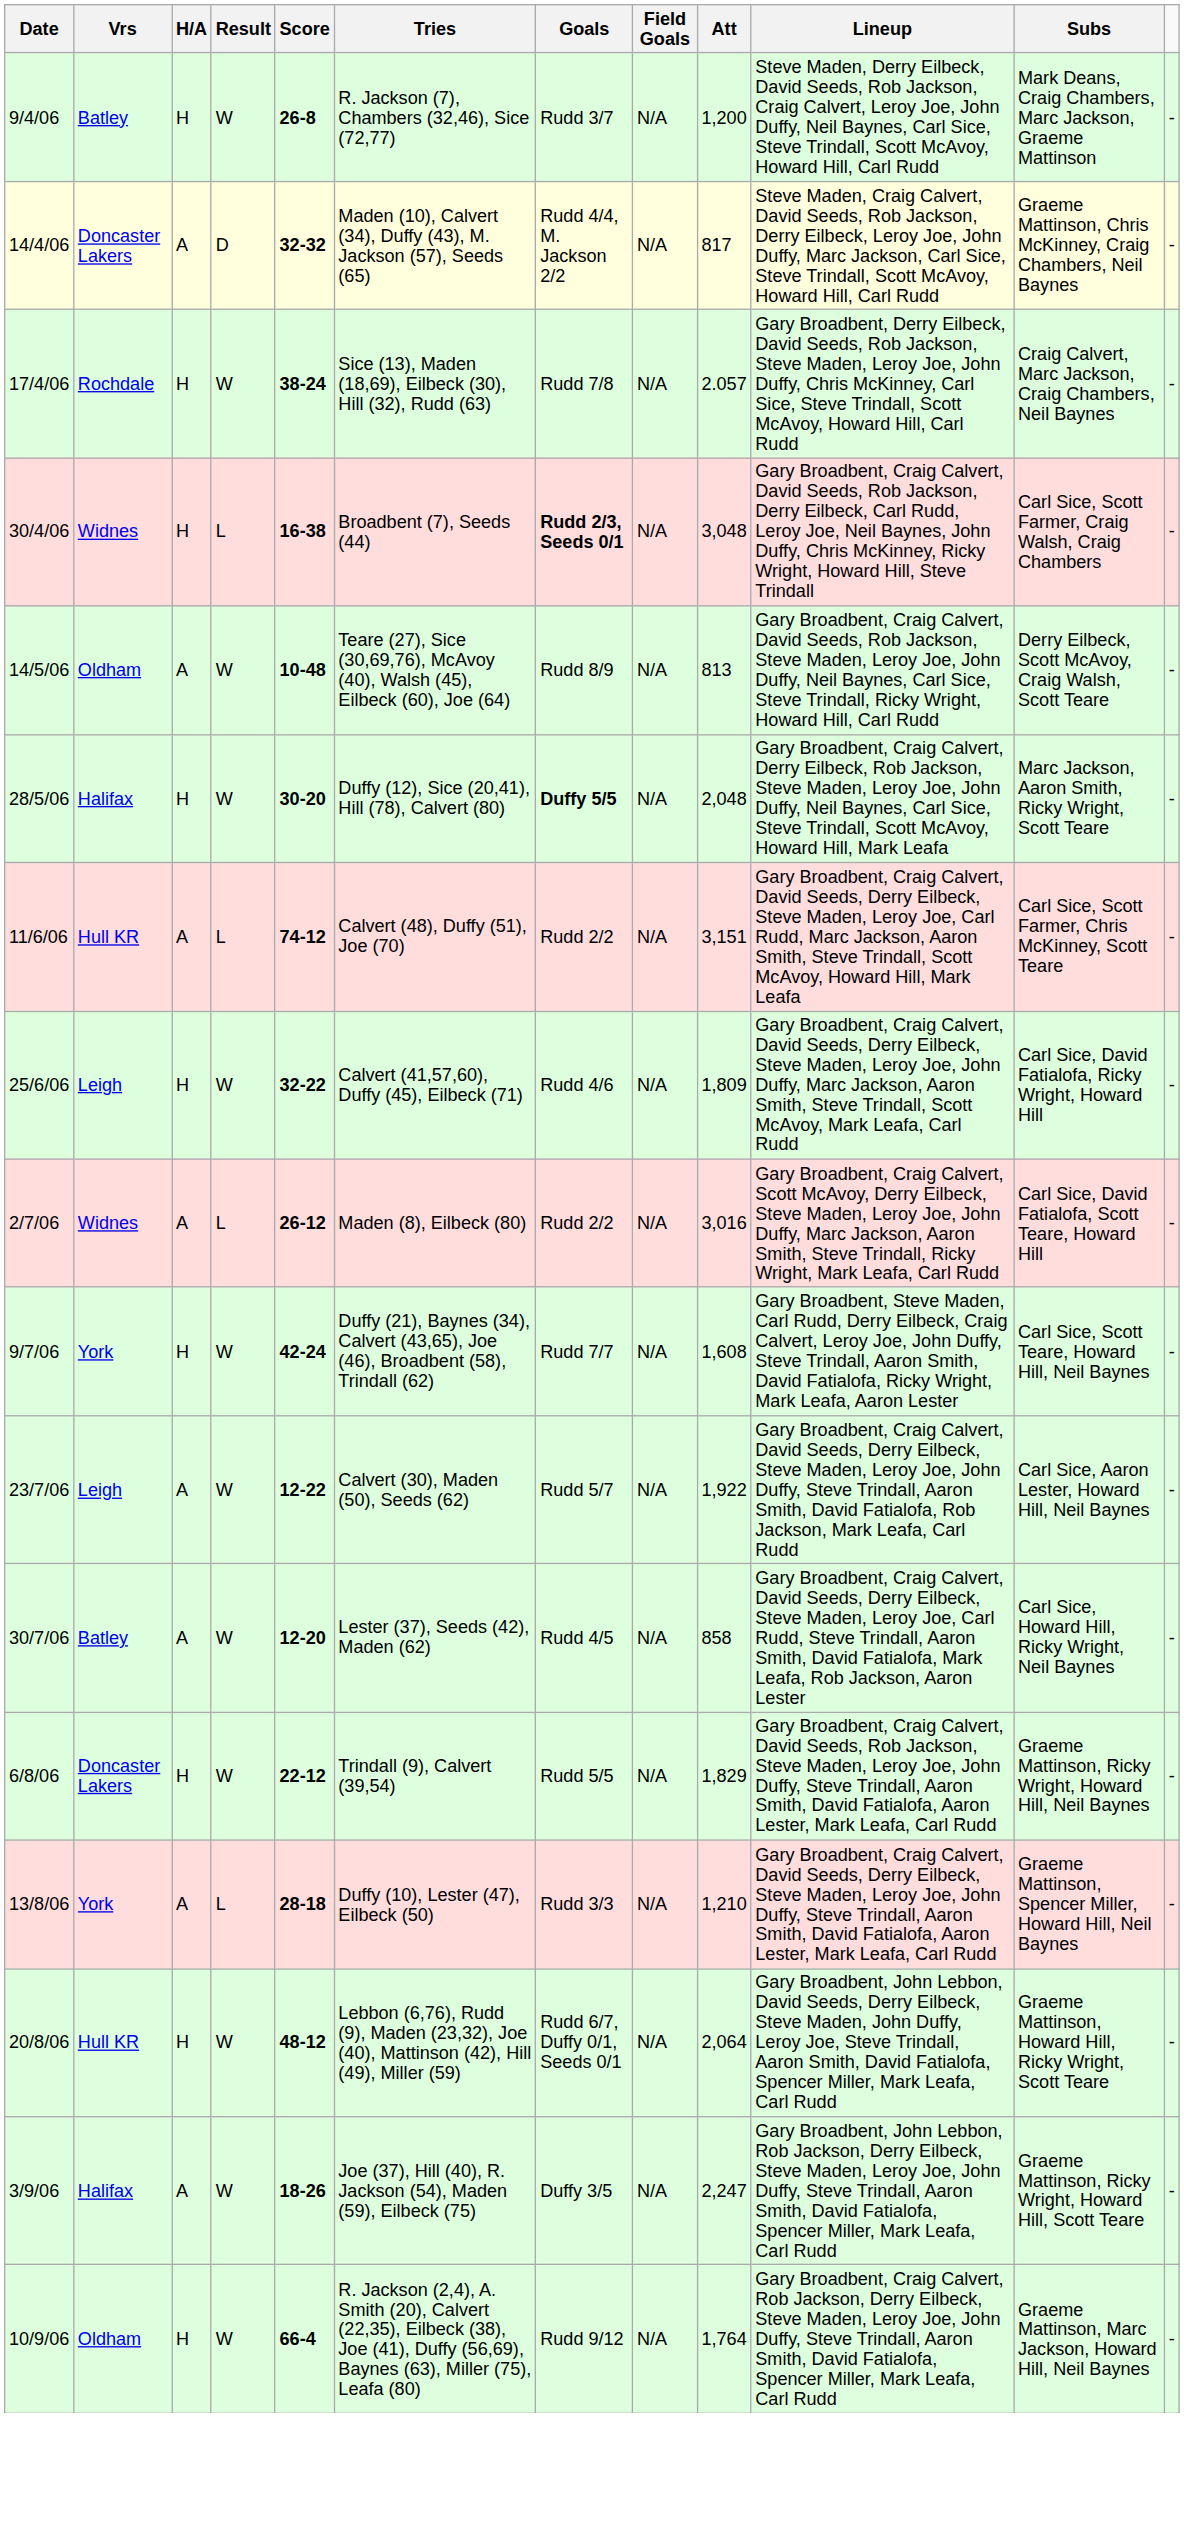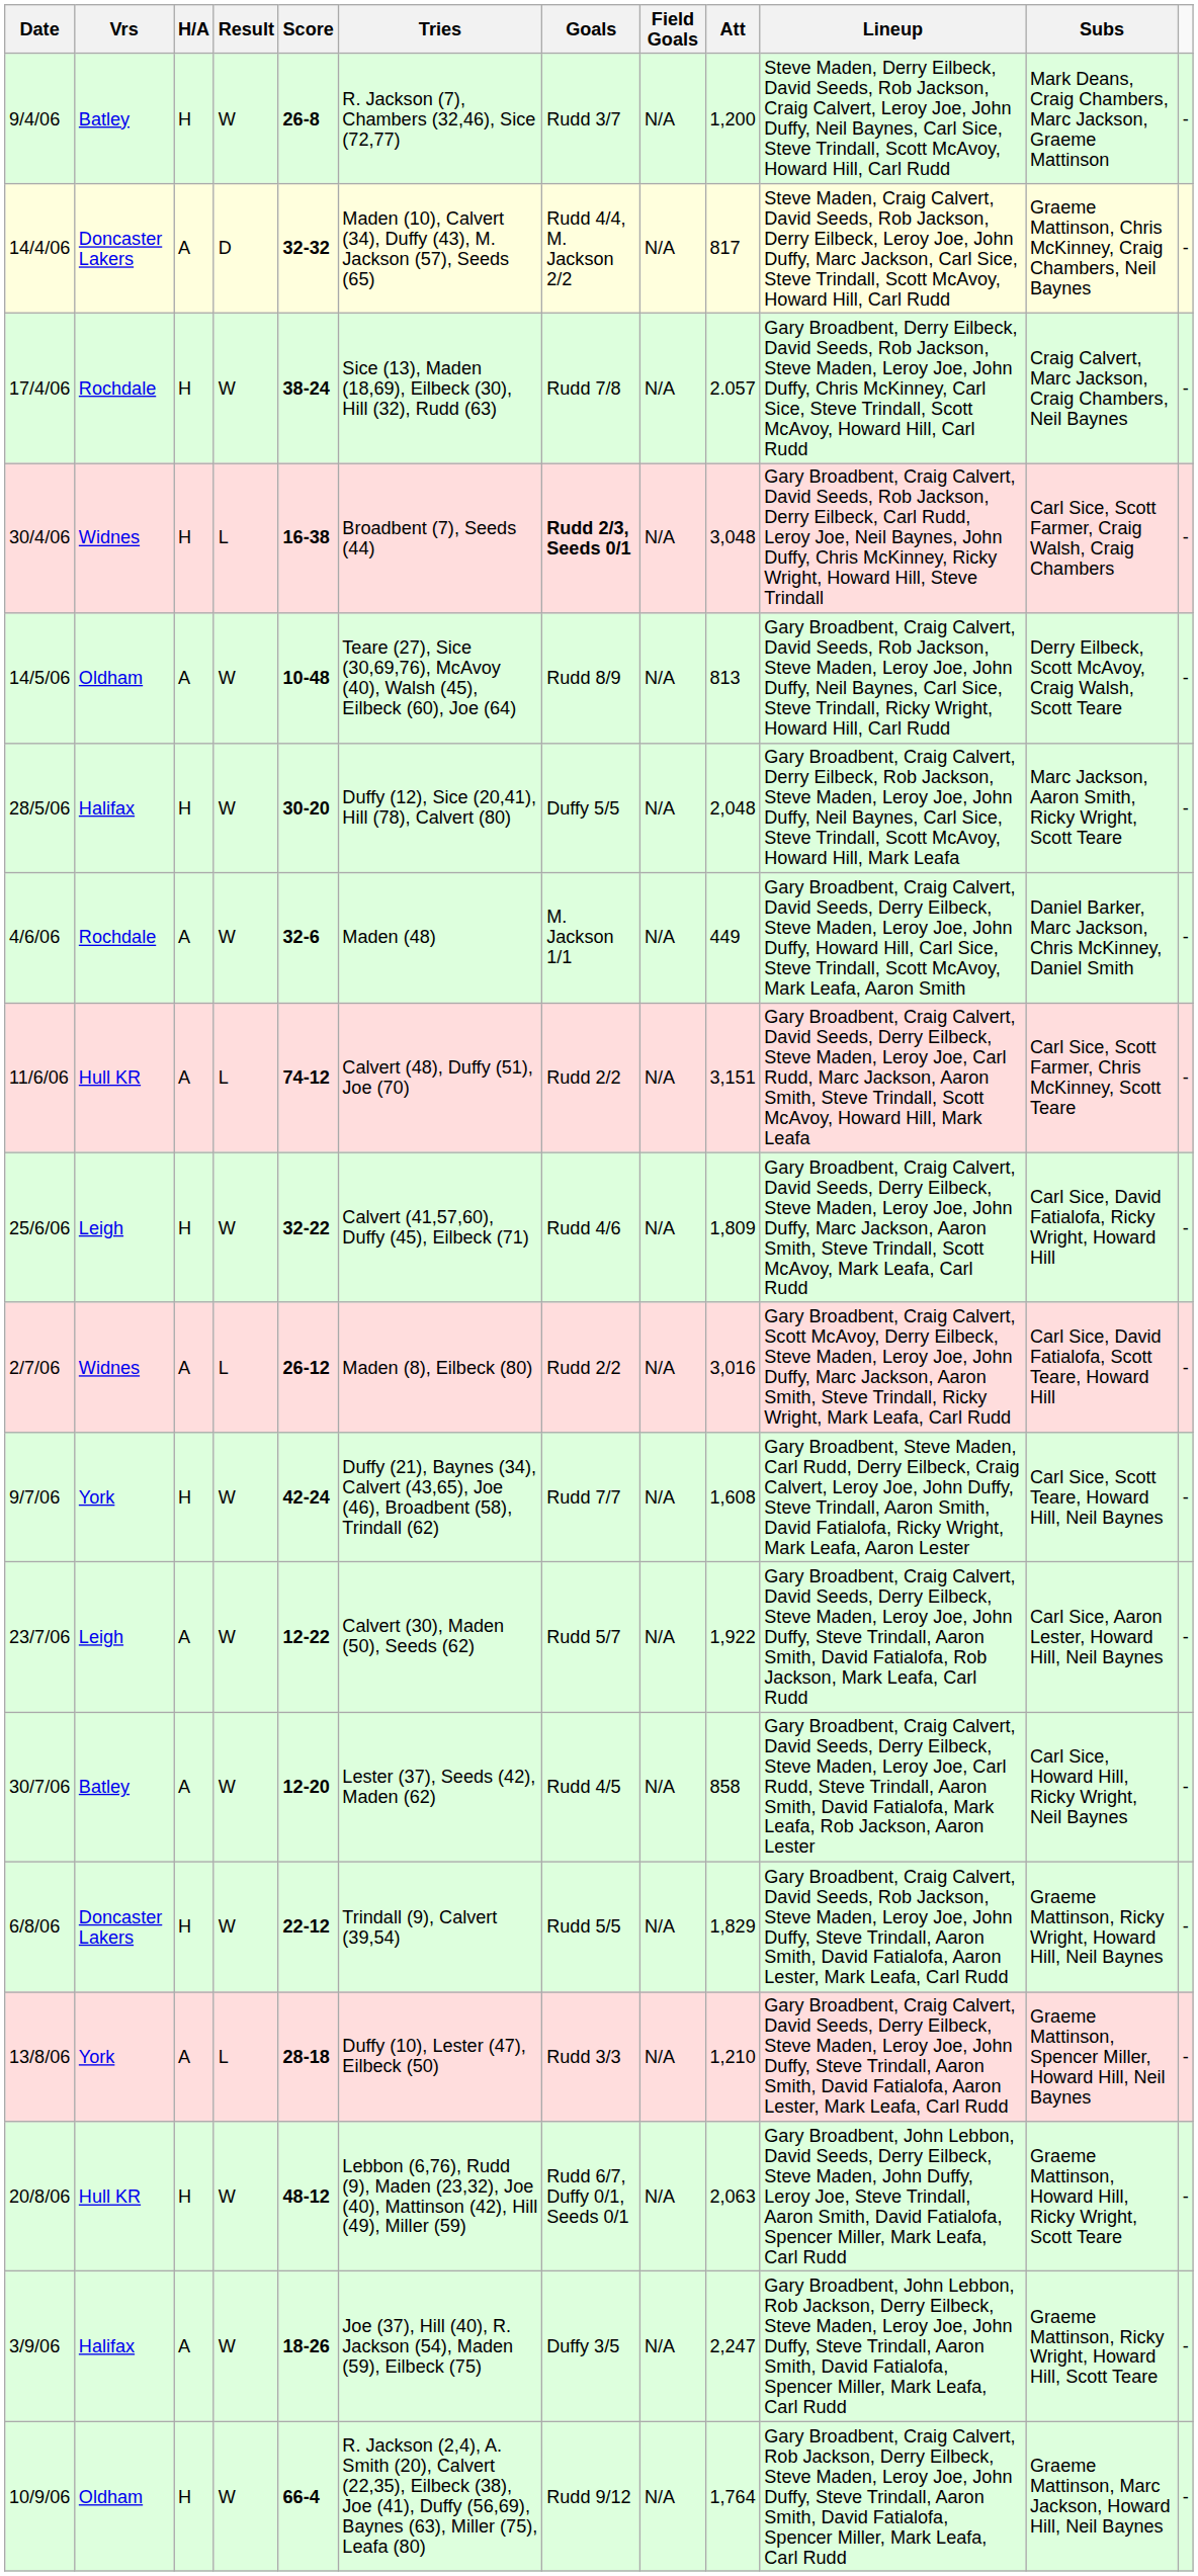28/5/06 | Goals: bold -> normal
+ row: 4/6/06 | Rochdale | A | W | 32-6 | Maden (48) | M. Jackson 1/1 | N/A | 449 | Gary Broadbent, Craig Calvert, David Seeds, Derry Eilbeck, Steve Maden, Leroy Joe, John Duffy, Howard Hill, Carl Sice, Steve Trindall, Scott McAvoy, Mark Leafa, Aaron Smith | Daniel Barker, Marc Jackson, Chris McKinney, Daniel Smith | -
20/8/06 | Att: 2,064 -> 2,063
